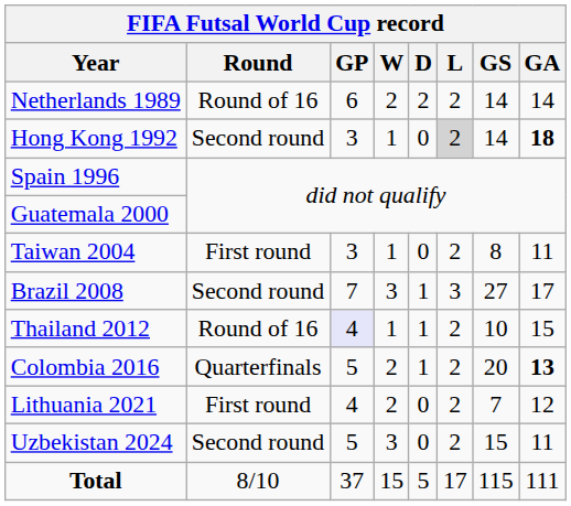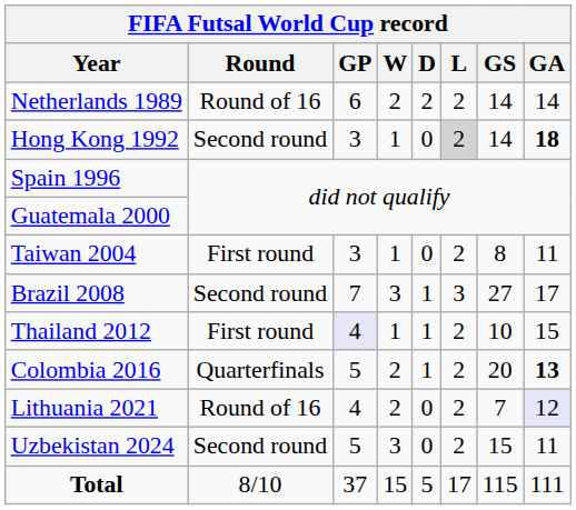Thailand 2012 | Round: Round of 16 -> First round
Lithuania 2021 | Round: First round -> Round of 16
Lithuania 2021 | GA: no background -> lavender background
